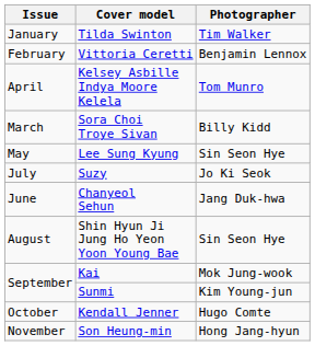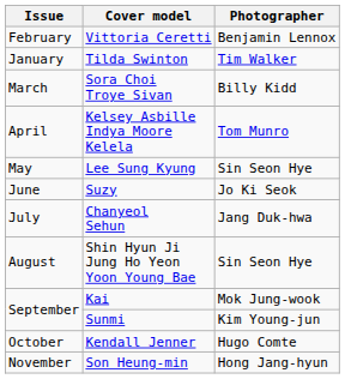rows swapped: Tilda Swinton <-> Vittoria Ceretti
rows swapped: Sora Choi Troye Sivan <-> Kelsey Asbille Indya Moore Kelela
Suzy | Issue: July -> June
Chanyeol Sehun | Issue: June -> July
